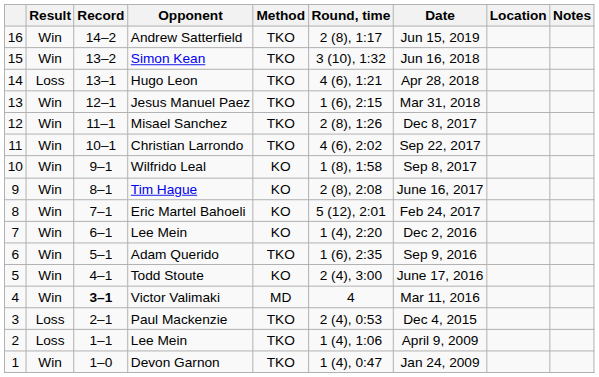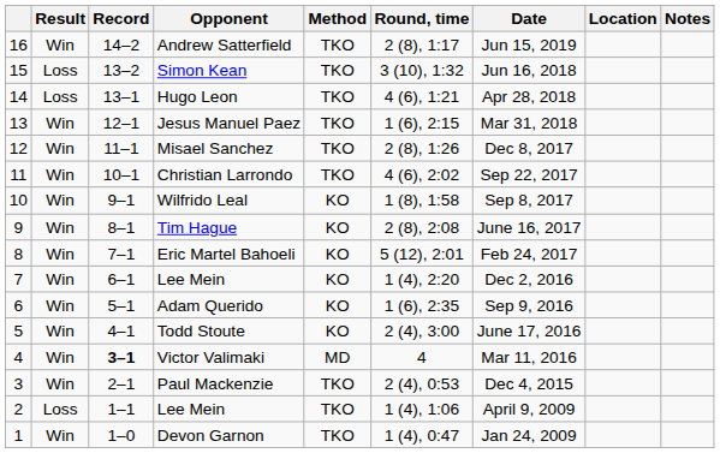Simon Kean | Result: Win -> Loss
Adam Querido | Method: TKO -> KO
Paul Mackenzie | Result: Loss -> Win
